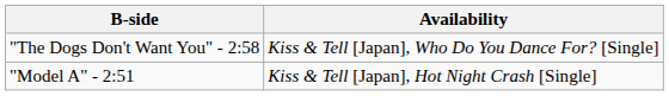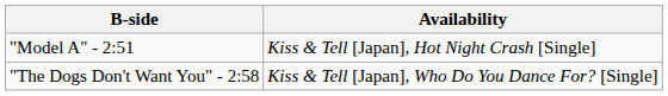rows swapped: "The Dogs Don't Want You" - 2:58 <-> "Model A" - 2:51
